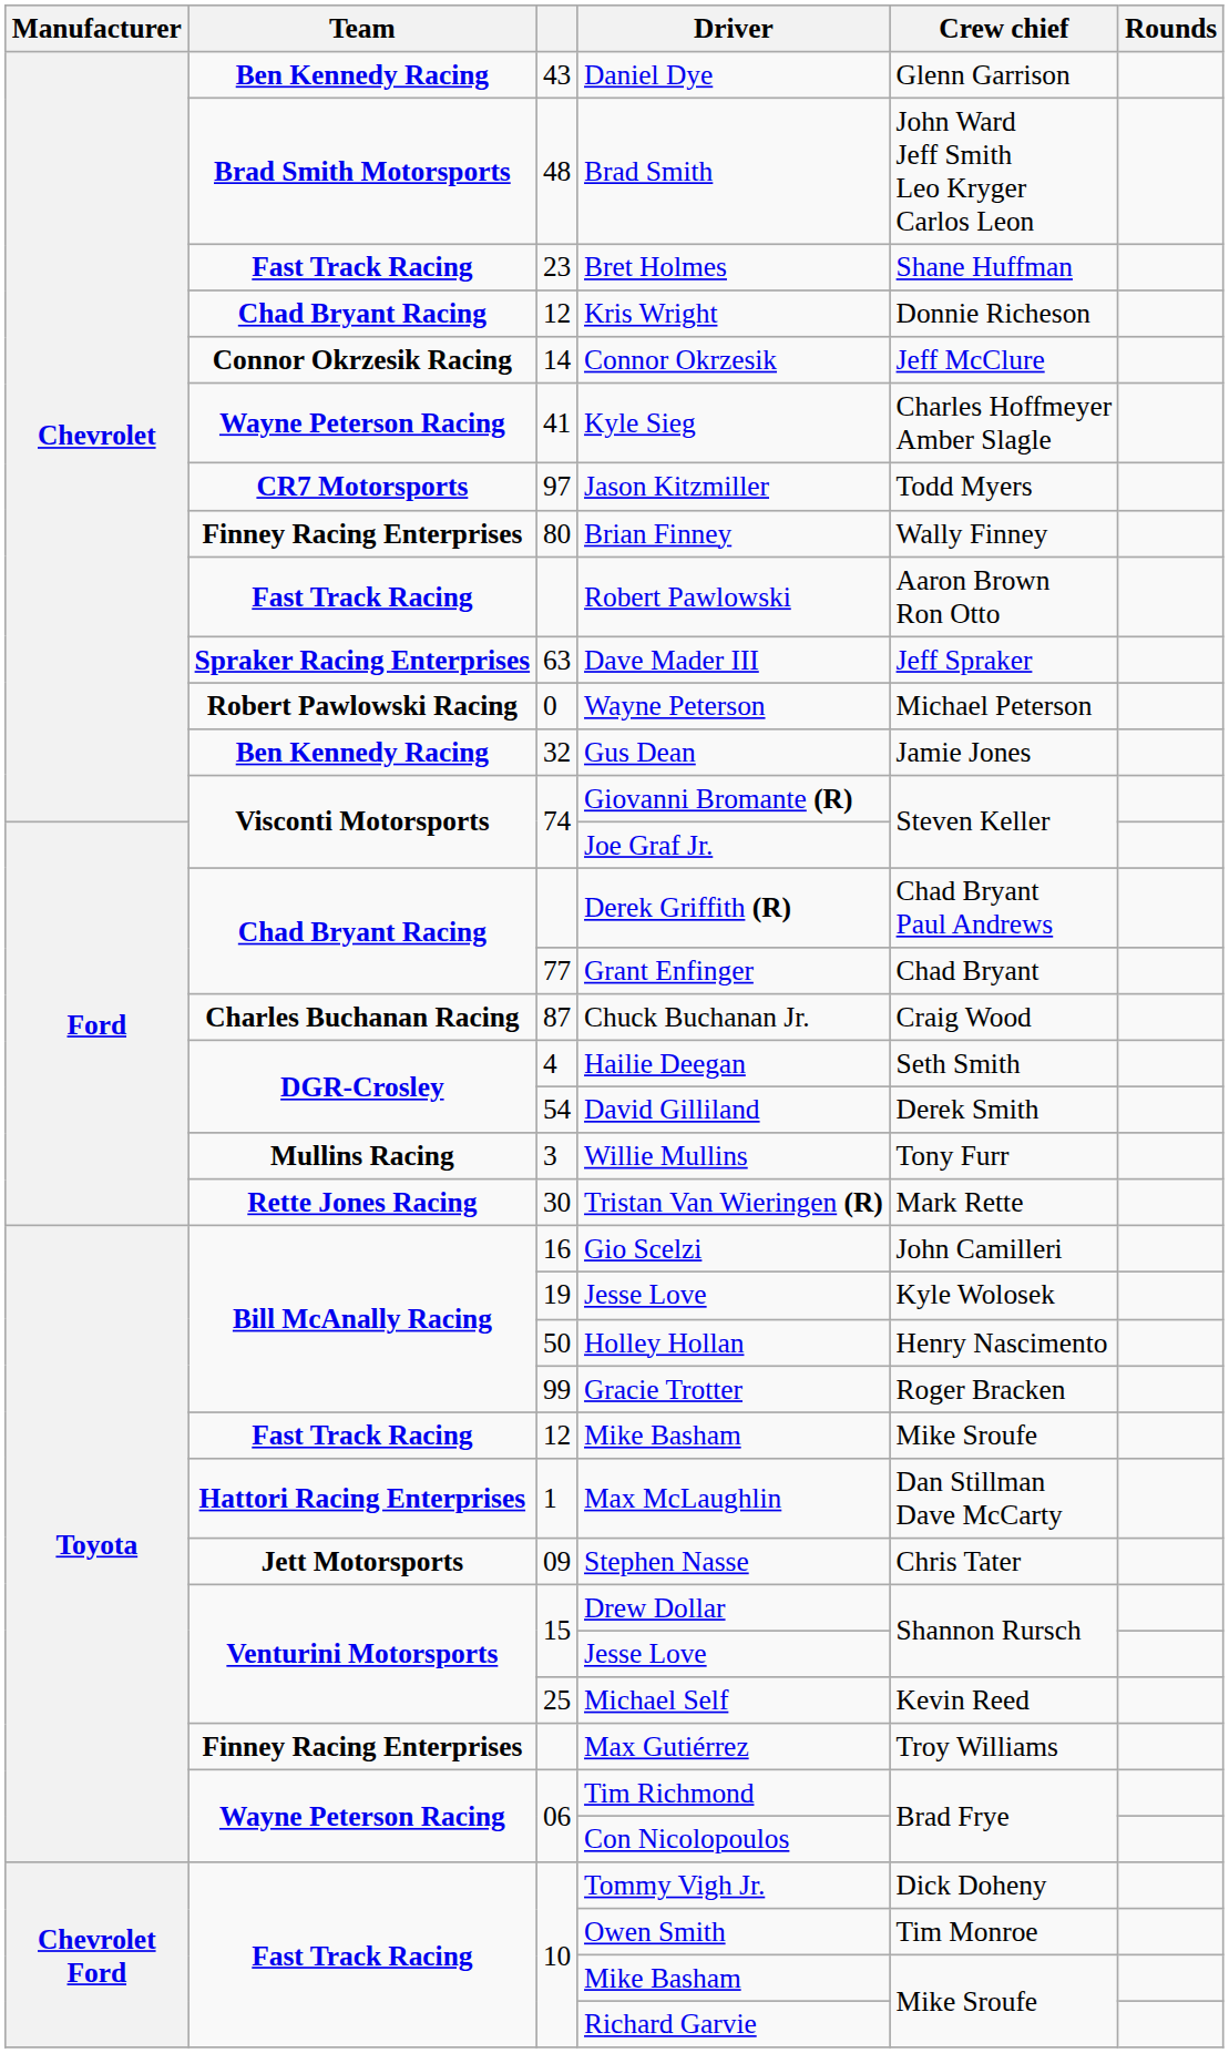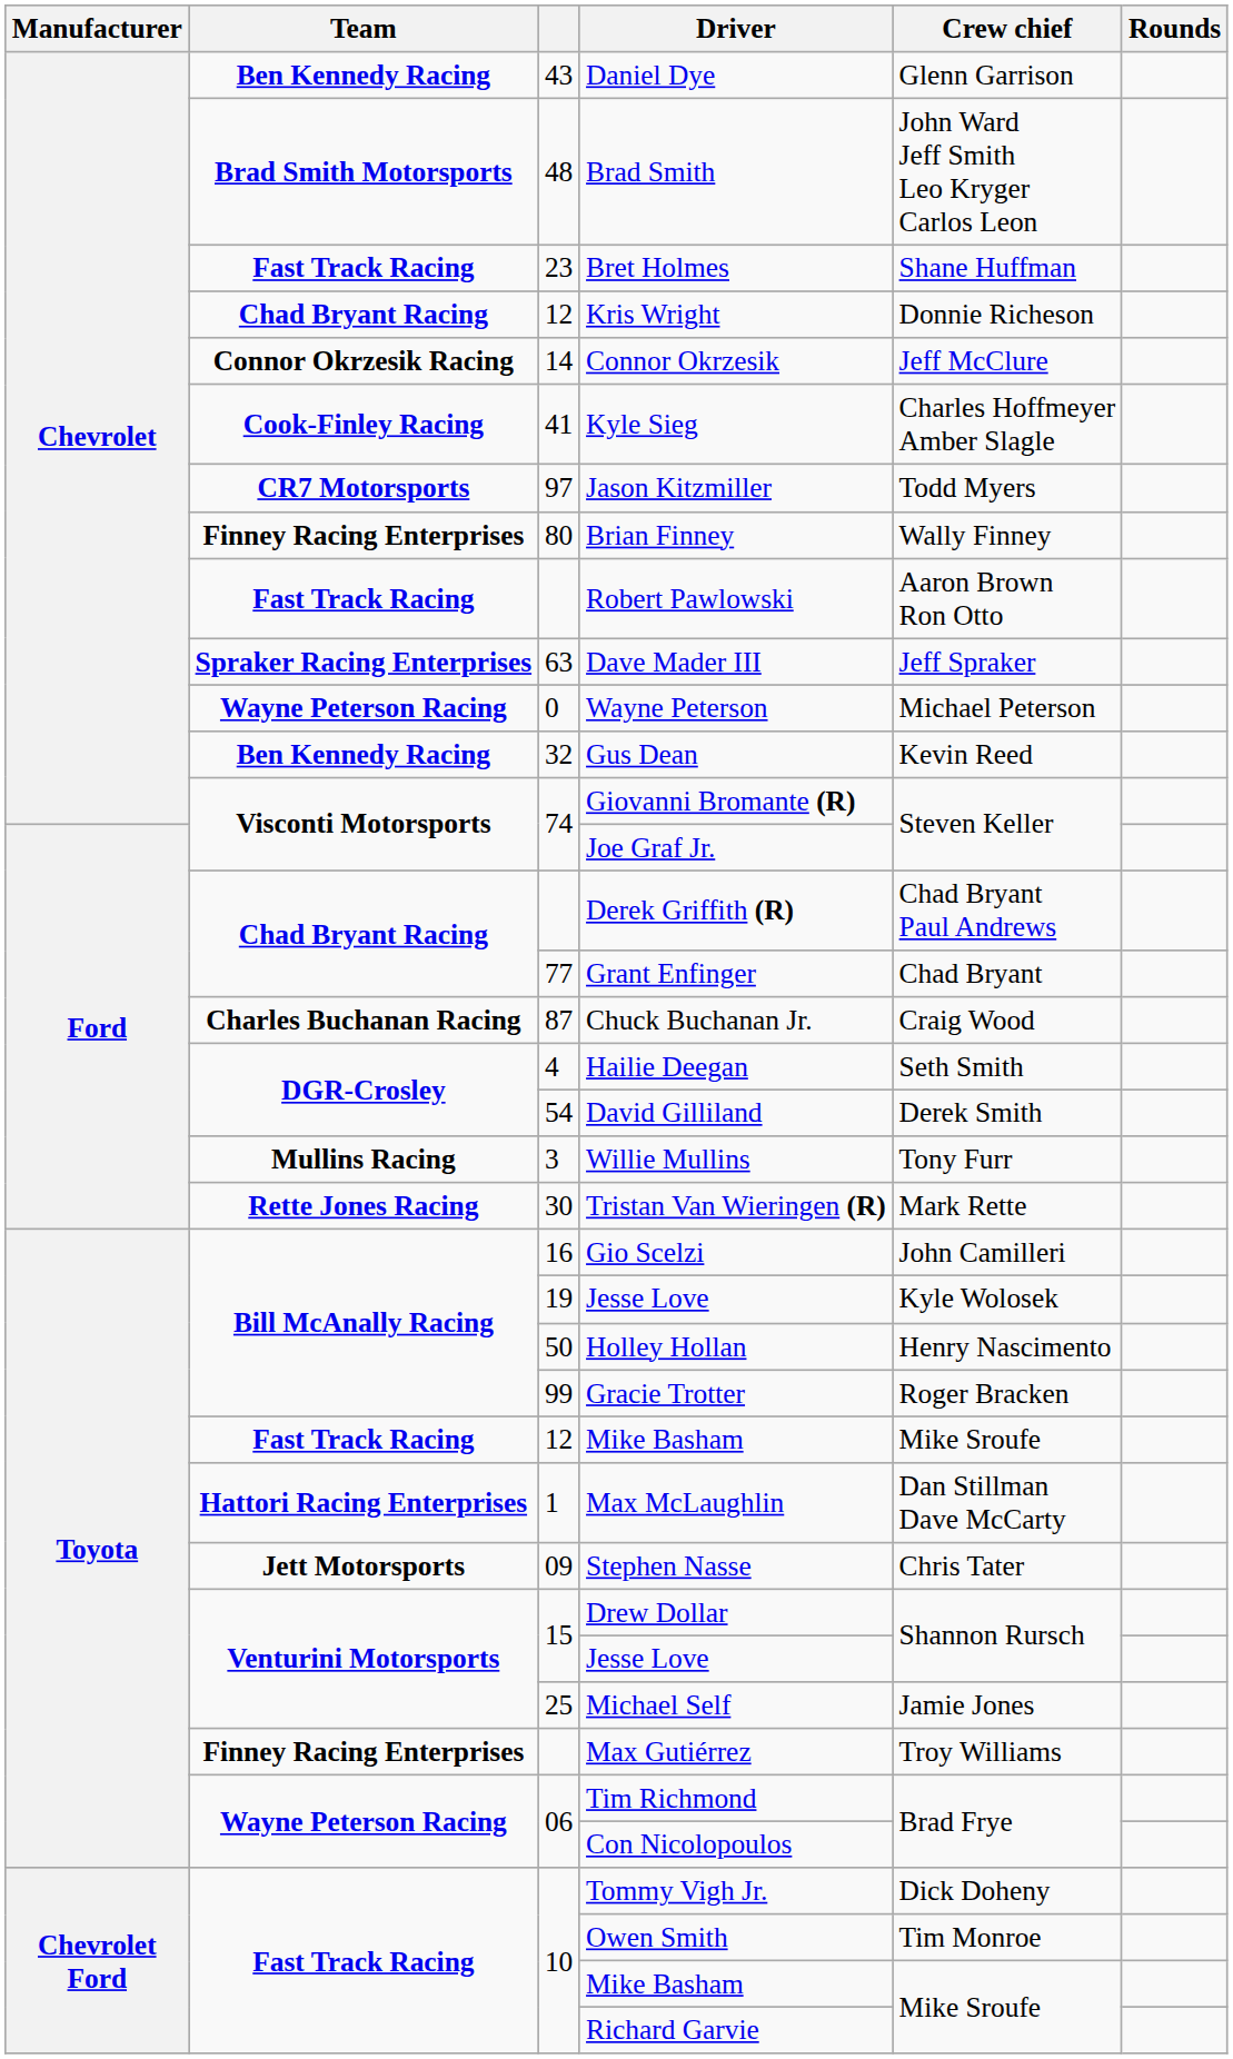Kyle Sieg | Team: Wayne Peterson Racing -> Cook-Finley Racing
Wayne Peterson | Team: Robert Pawlowski Racing -> Wayne Peterson Racing
Gus Dean | Crew chief: Jamie Jones -> Kevin Reed
Michael Self | Crew chief: Kevin Reed -> Jamie Jones
